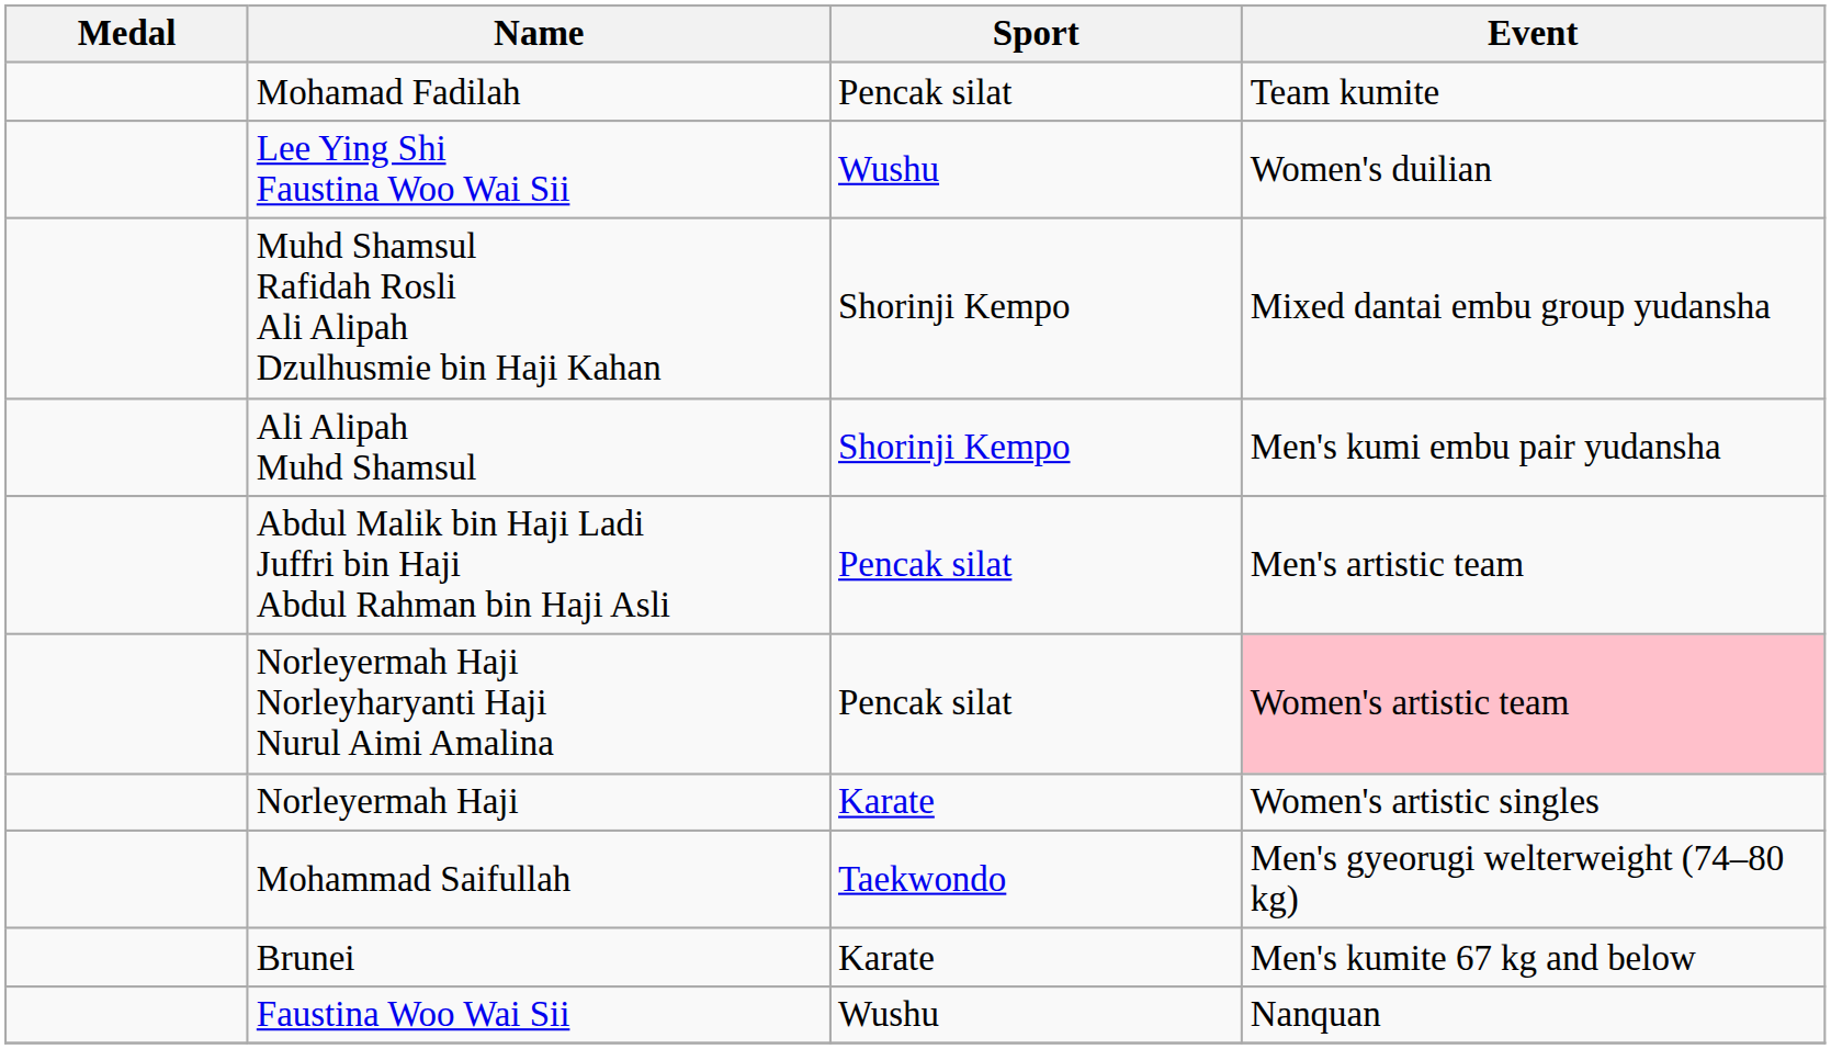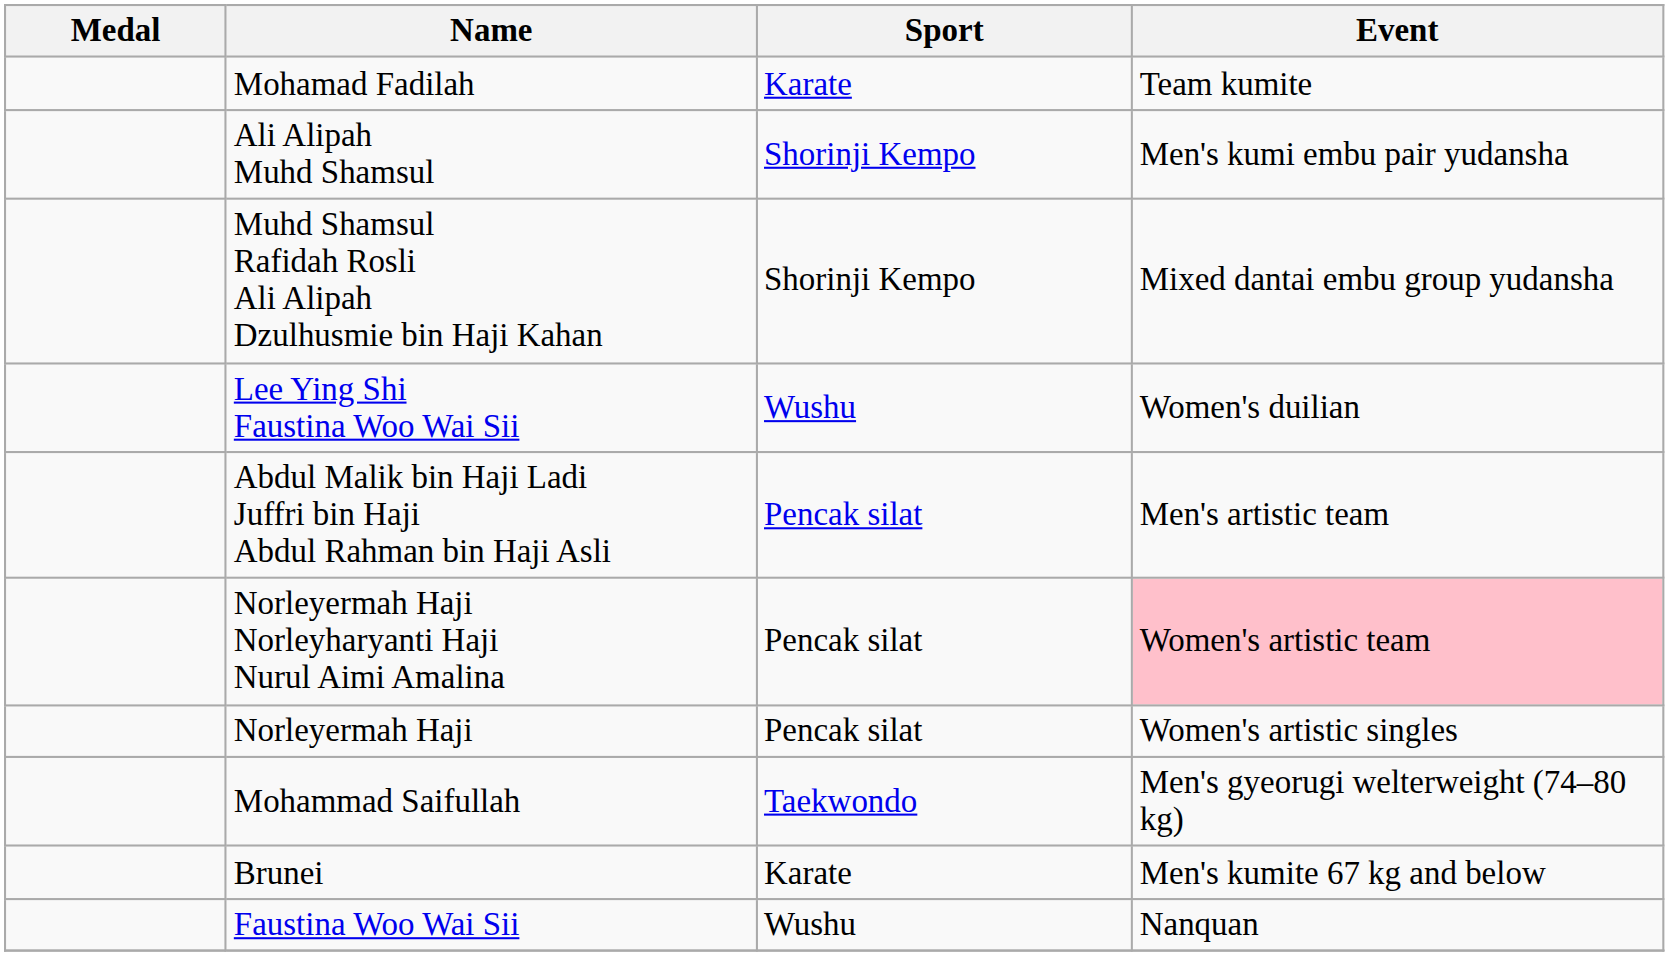Mohamad Fadilah | Sport: Pencak silat -> Karate
rows swapped: Ali Alipah Muhd Shamsul <-> Lee Ying Shi Faustina Woo Wai Sii
Norleyermah Haji | Sport: Karate -> Pencak silat
